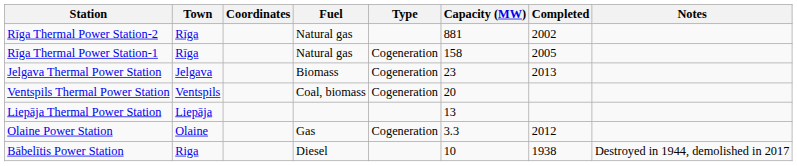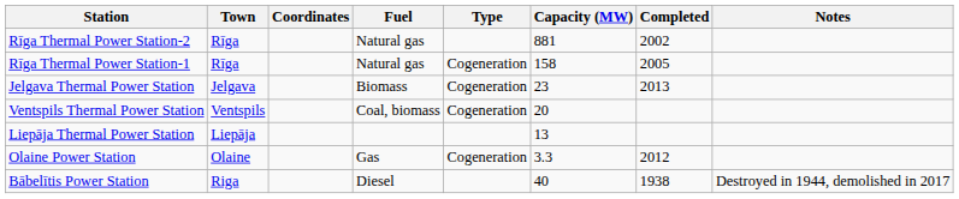Bābelītis Power Station | Capacity (MW): 10 -> 40
